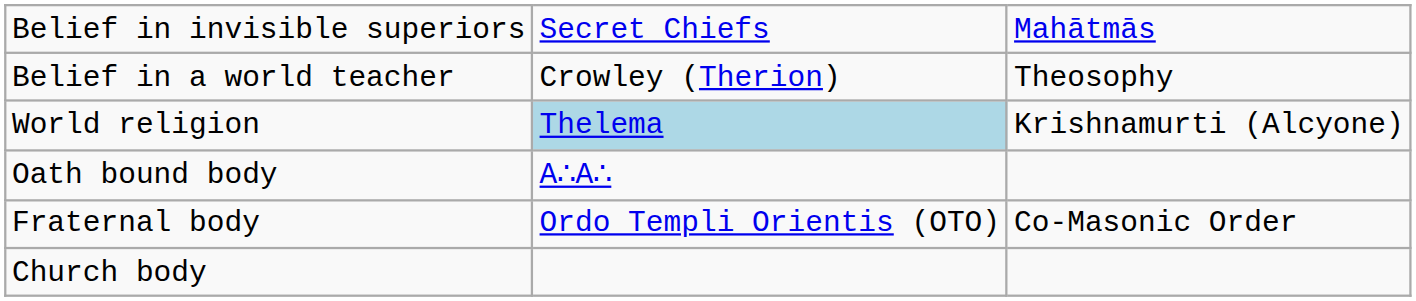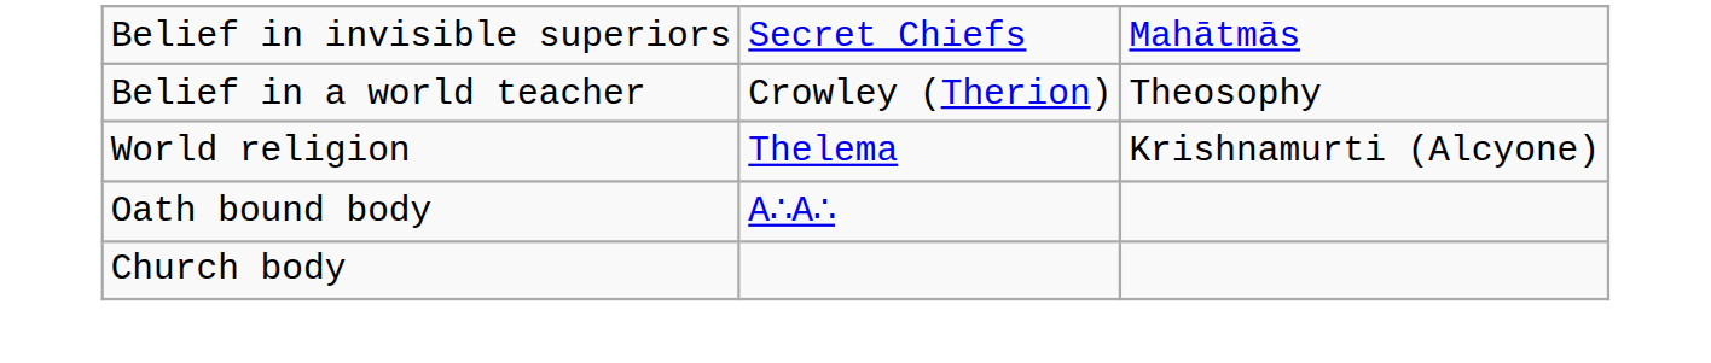World religion | column 2: lightblue background -> no background
- row: Fraternal body | Ordo Templi Orientis (OTO) | Co-Masonic Order
